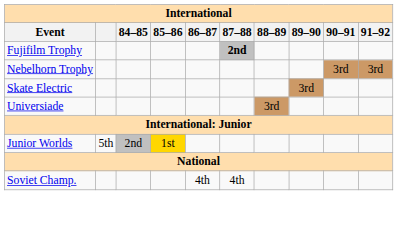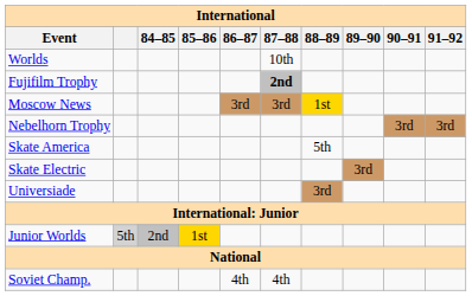+ row: Worlds | 10th
+ row: Moscow News | 3rd | 3rd | 1st
+ row: Skate America | 5th
Junior Worlds | column 2: no background -> lightgrey background
